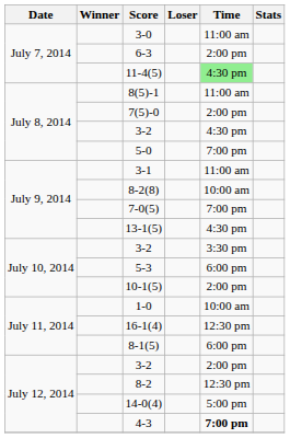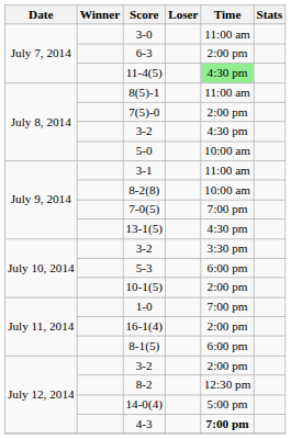5-0 | Time: 7:00 pm -> 10:00 am
1-0 | Time: 10:00 am -> 7:00 pm
16-1(4) | Time: 12:30 pm -> 2:00 pm
